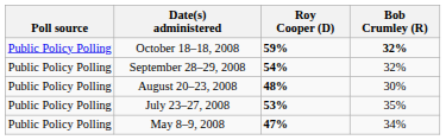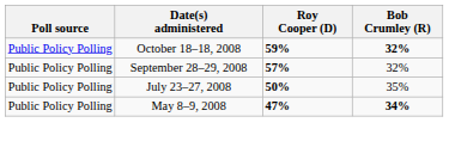September 28–29, 2008 | Roy Cooper (D): 54% -> 57%
- row: Public Policy Polling | August 20–23, 2008 | 48% | 30%
July 23–27, 2008 | Roy Cooper (D): 53% -> 50%
May 8–9, 2008 | Bob Crumley (R): normal -> bold
